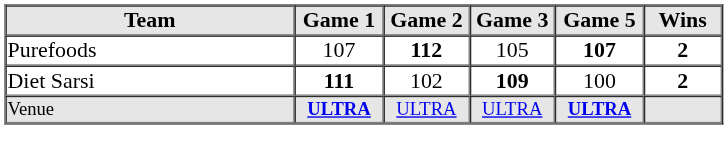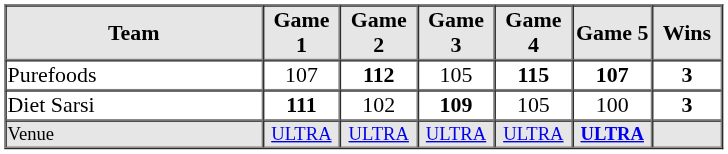+ column: Game 4 | 115 | 105 | ULTRA
Purefoods | Wins: 2 -> 3
Diet Sarsi | Wins: 2 -> 3
Venue | Game 1: bold -> normal
